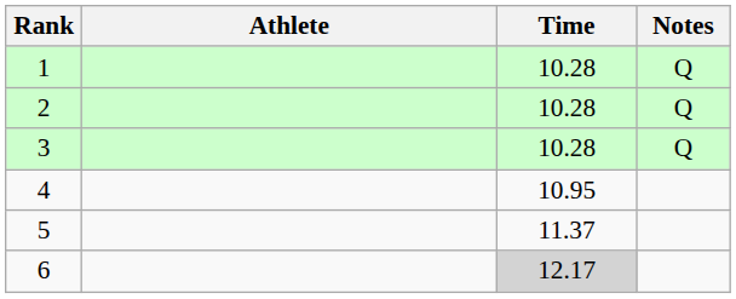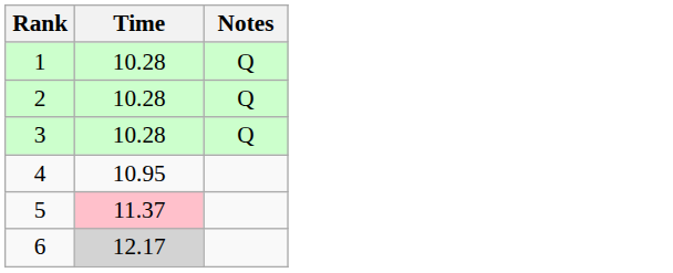- column: Athlete
5 | Time: no background -> pink background
